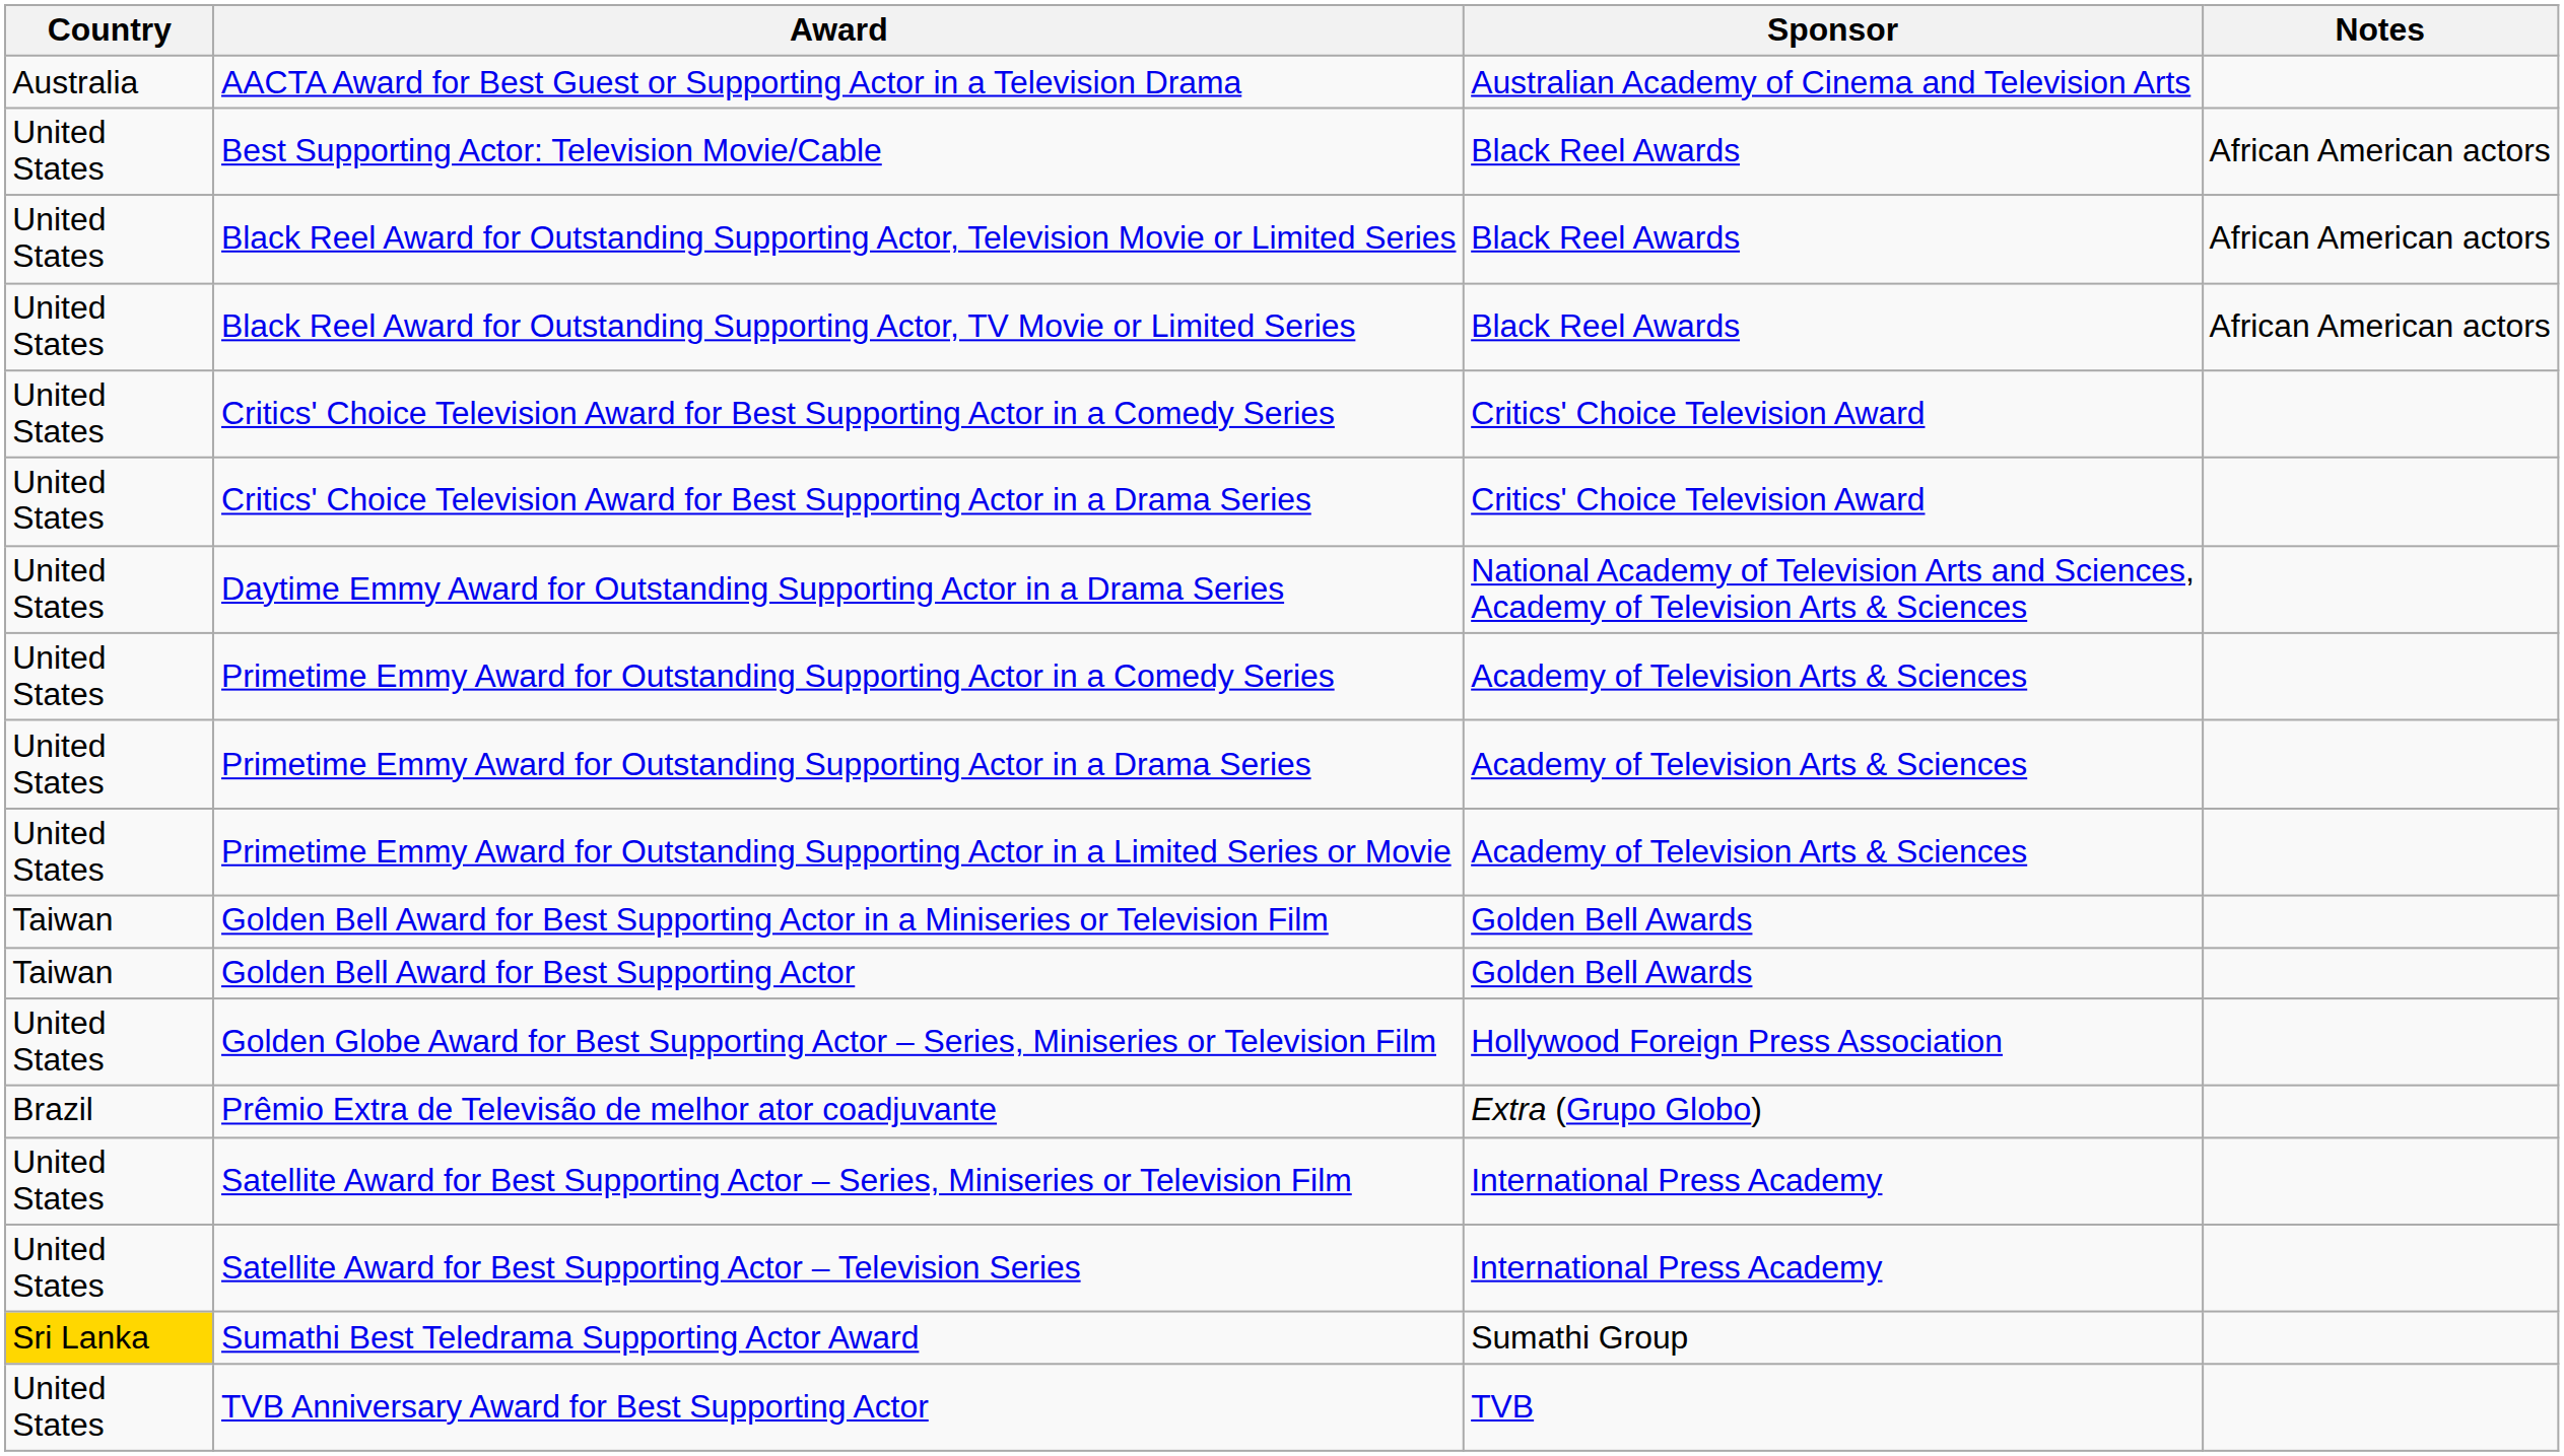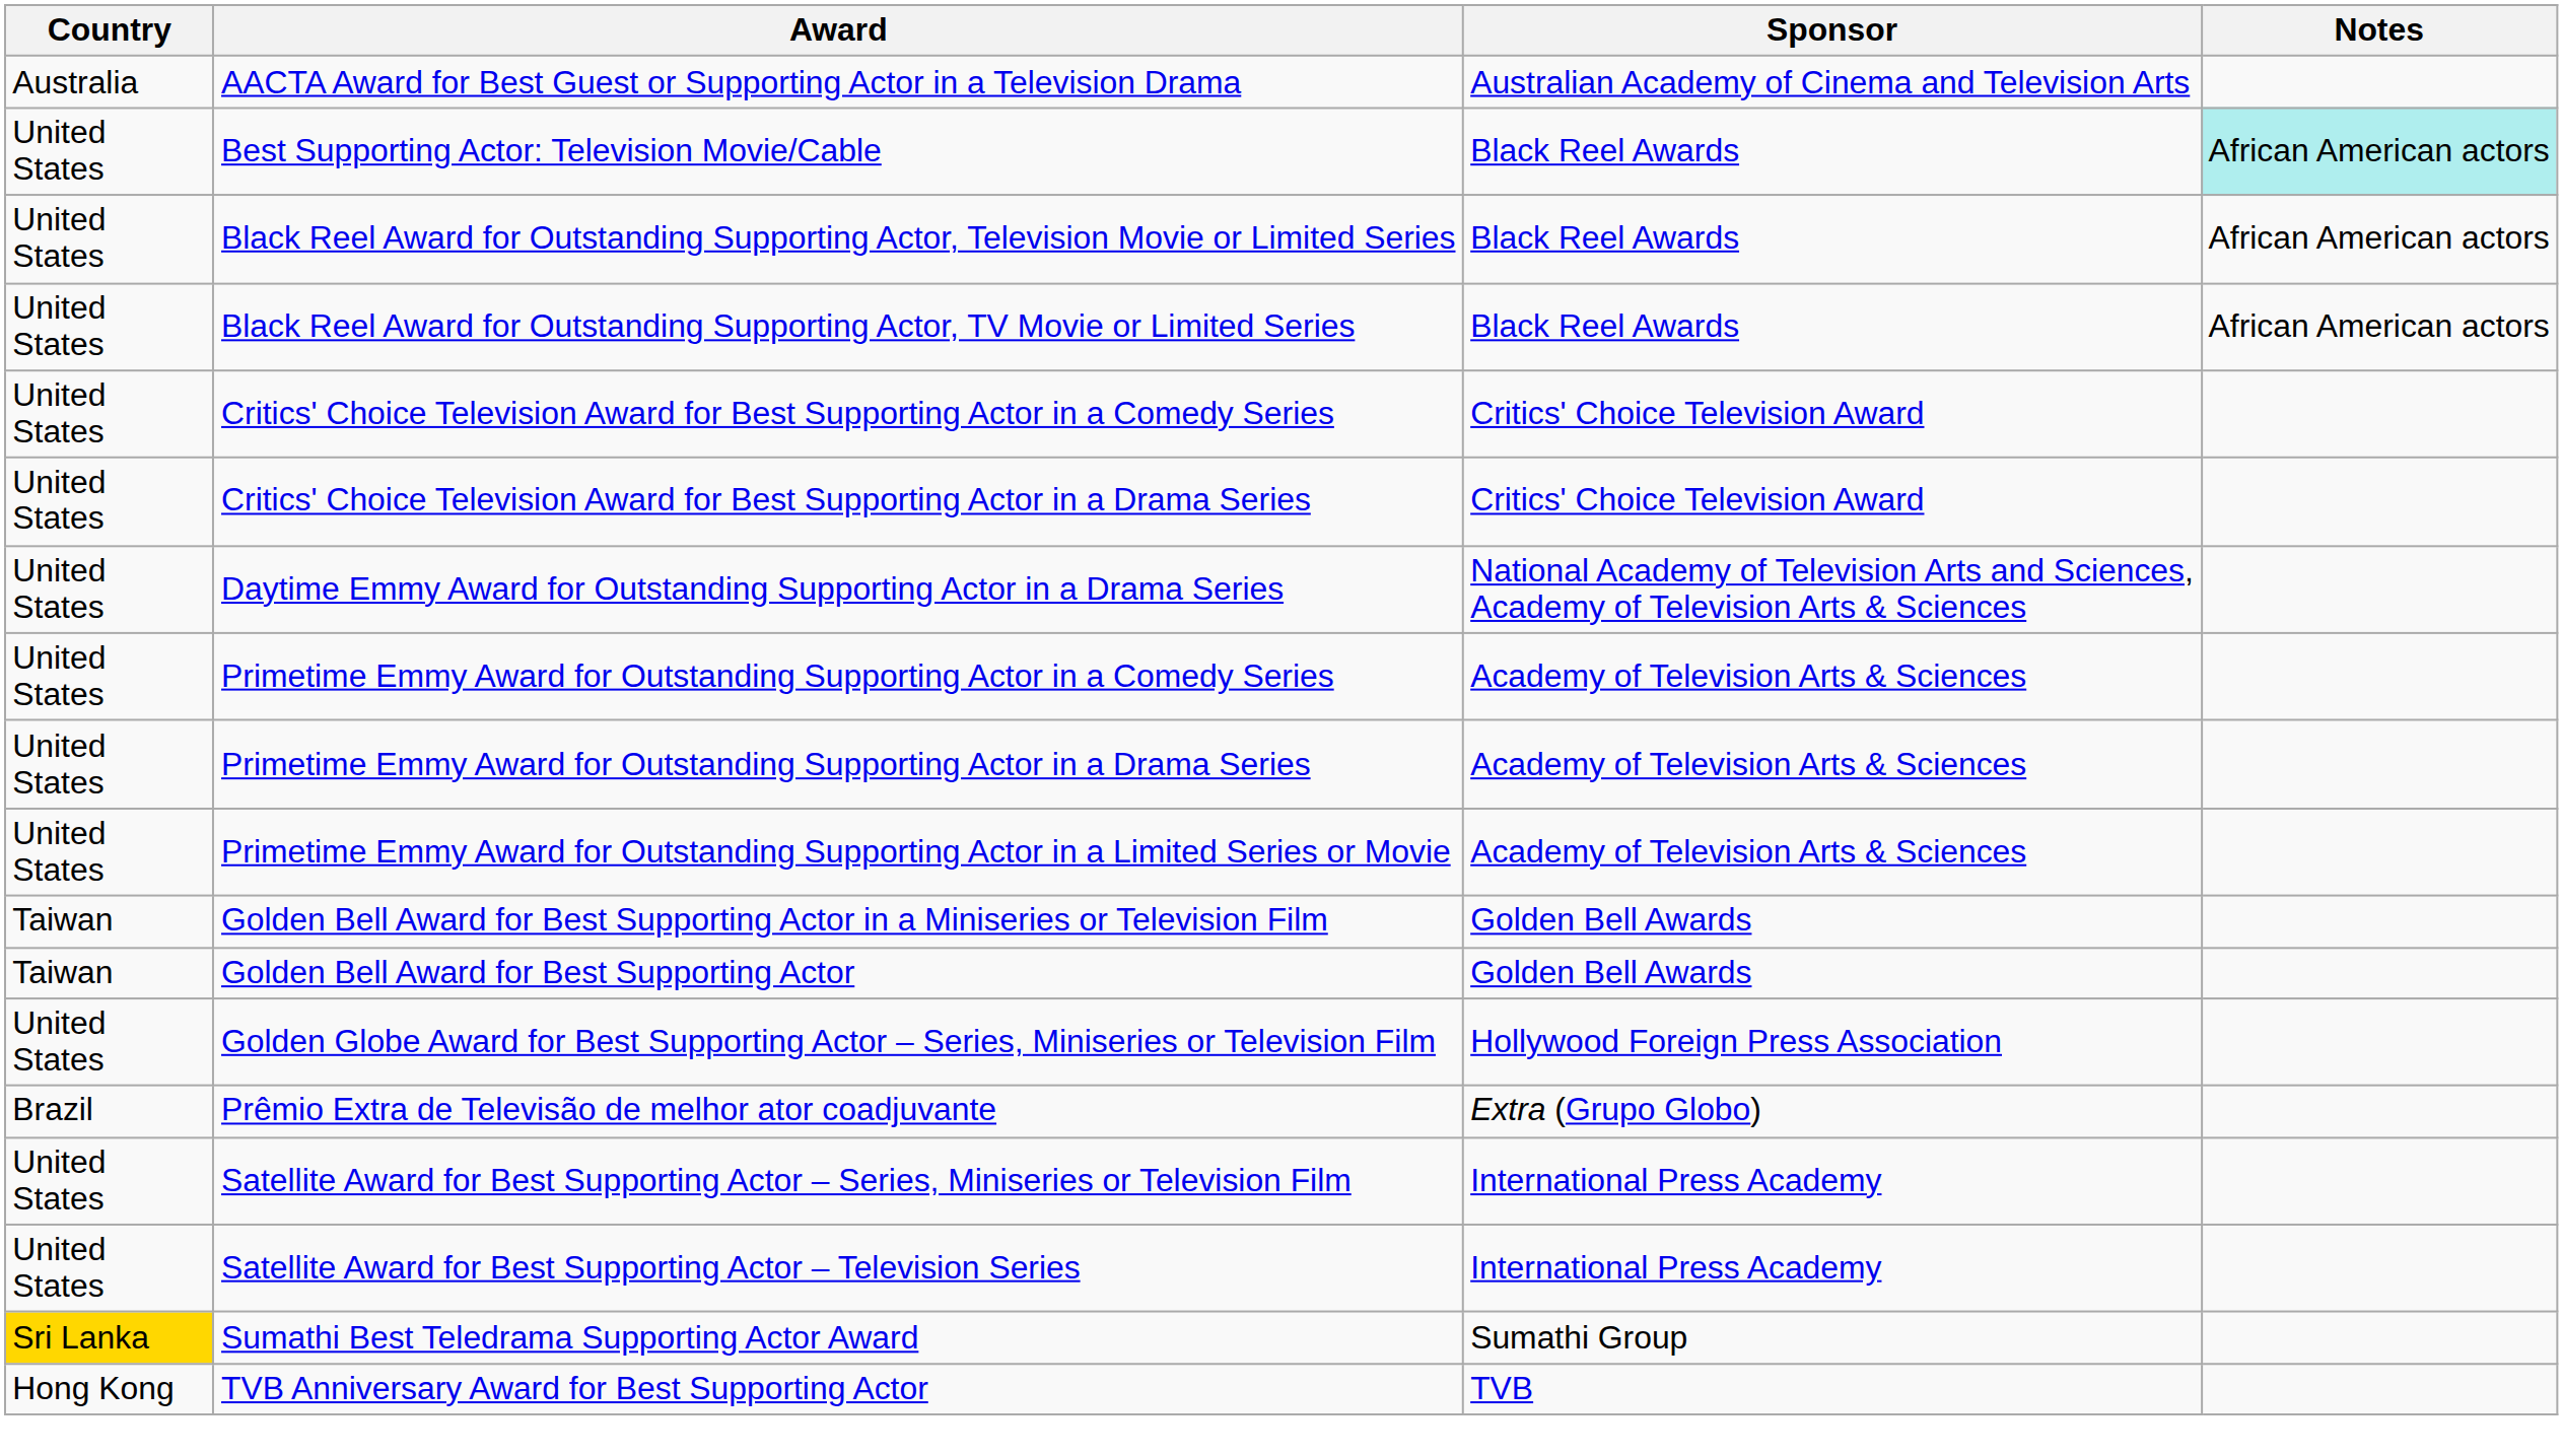Best Supporting Actor: Television Movie/Cable | Notes: no background -> paleturquoise background
TVB Anniversary Award for Best Supporting Actor | Country: United States -> Hong Kong
